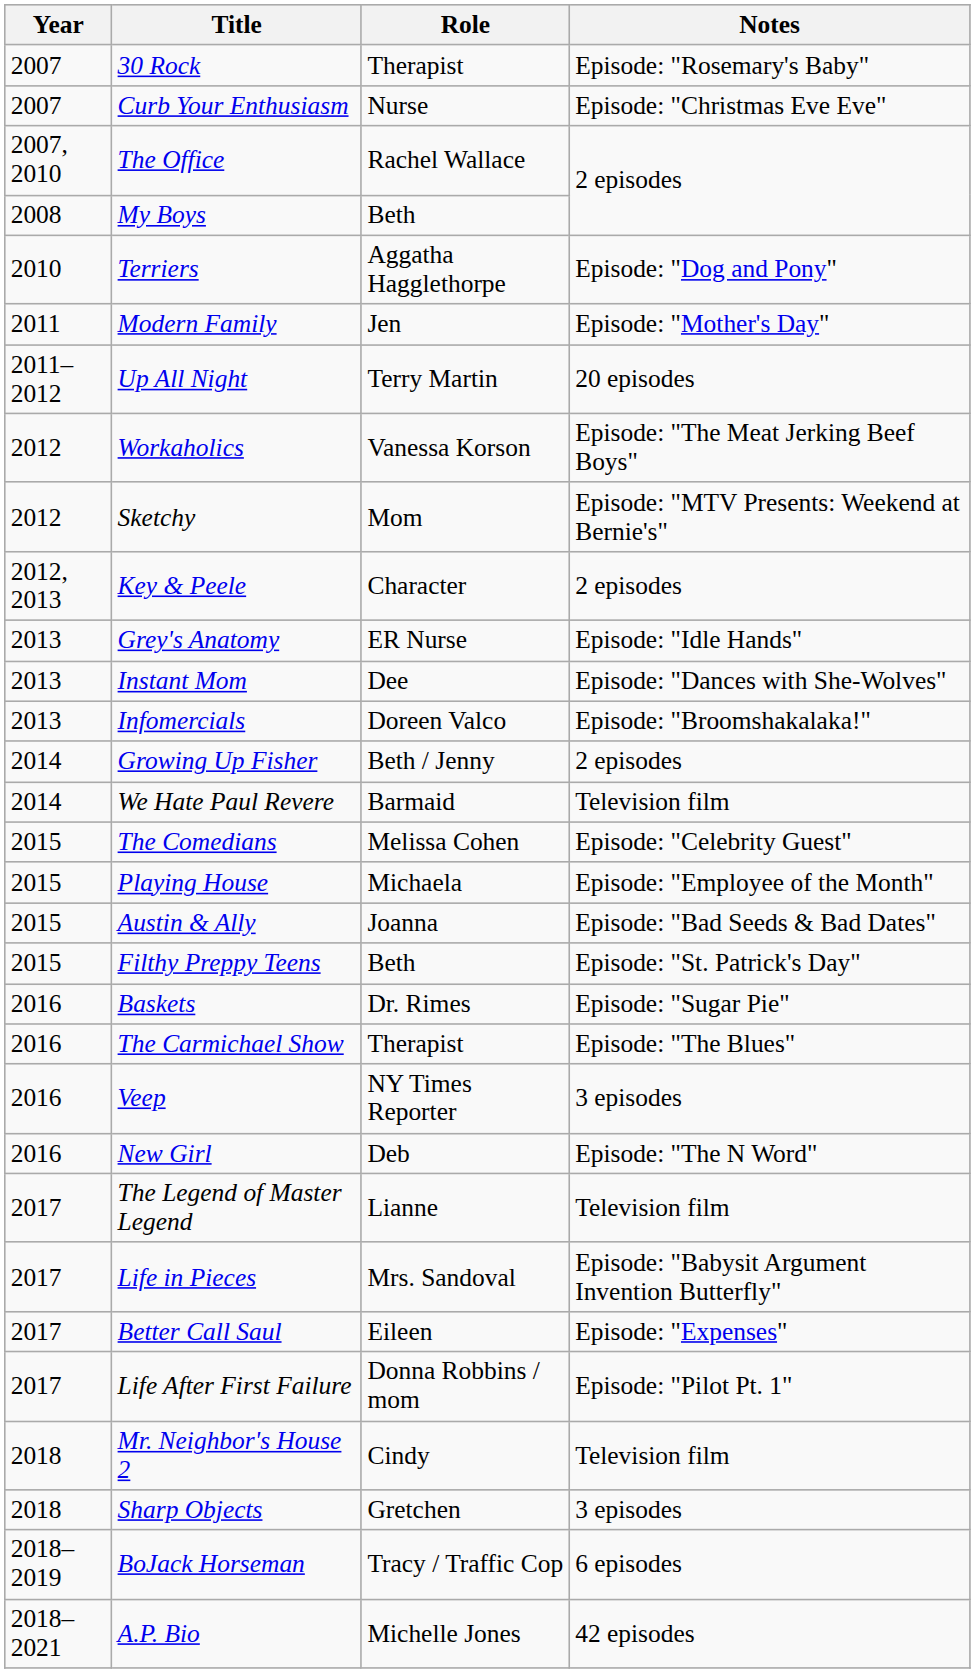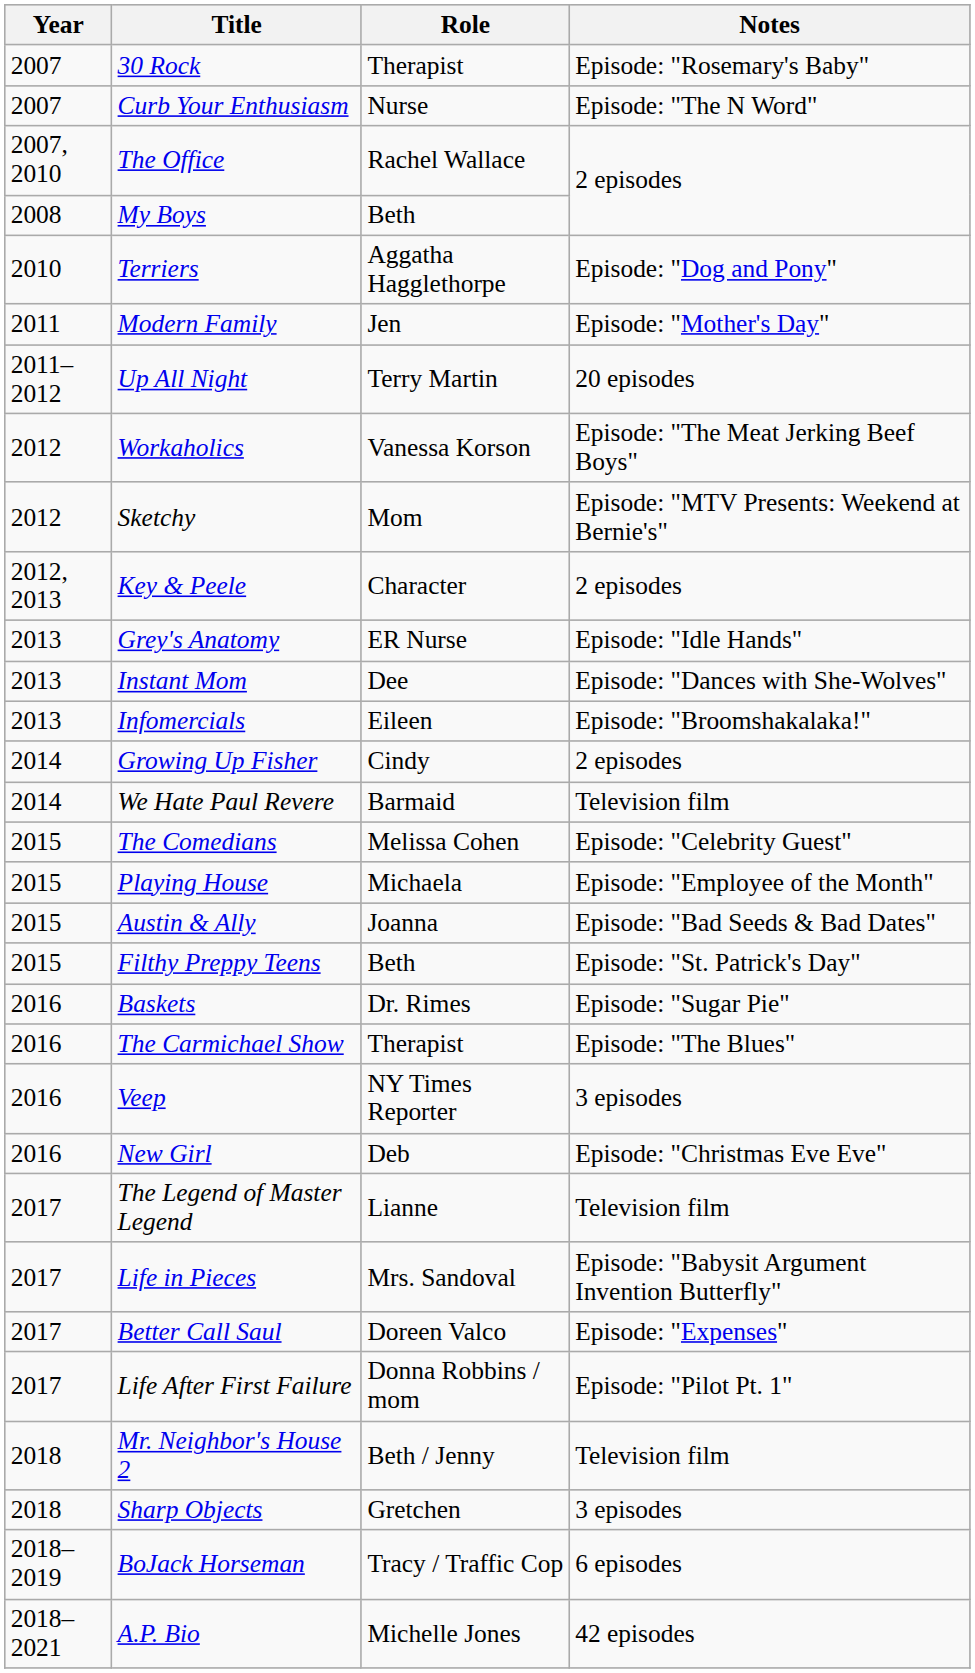Curb Your Enthusiasm | Notes: Episode: "Christmas Eve Eve" -> Episode: "The N Word"
Infomercials | Role: Doreen Valco -> Eileen
Growing Up Fisher | Role: Beth / Jenny -> Cindy
New Girl | Notes: Episode: "The N Word" -> Episode: "Christmas Eve Eve"
Better Call Saul | Role: Eileen -> Doreen Valco
Mr. Neighbor's House 2 | Role: Cindy -> Beth / Jenny
